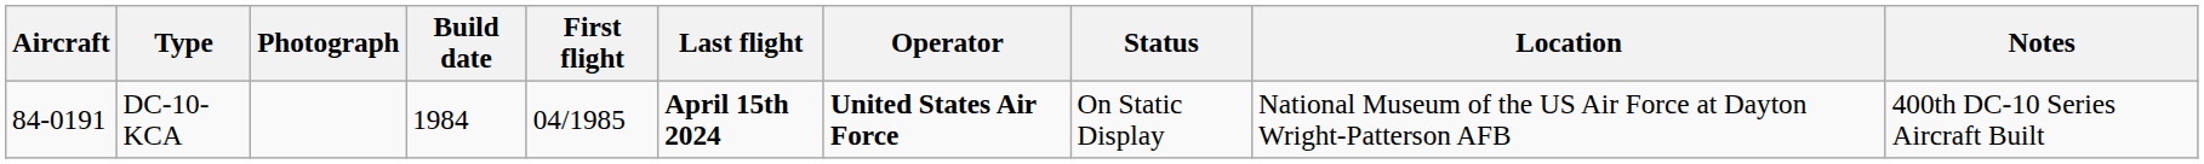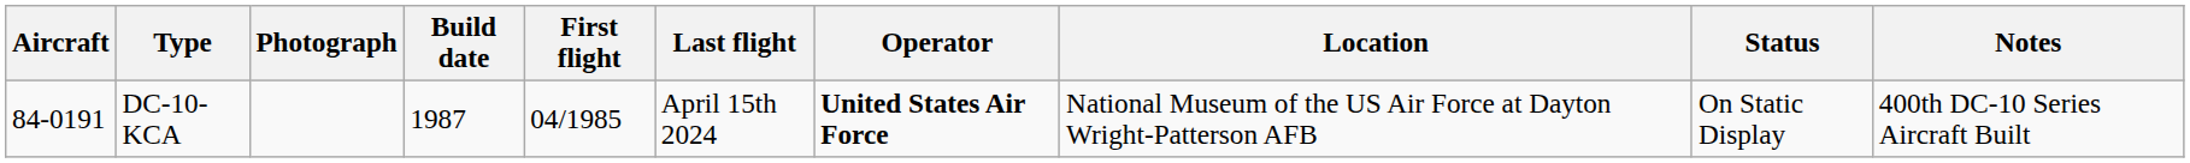columns swapped: Location <-> Status
DC-10-KCA | Build date: 1984 -> 1987
DC-10-KCA | Last flight: bold -> normal
